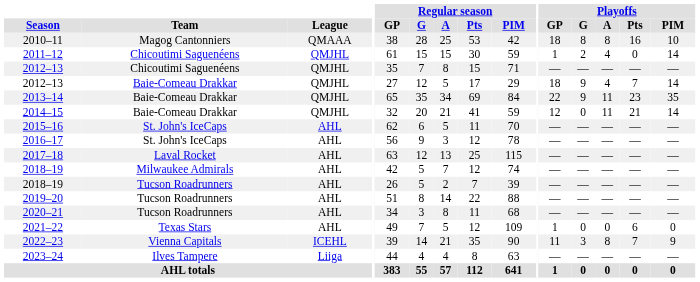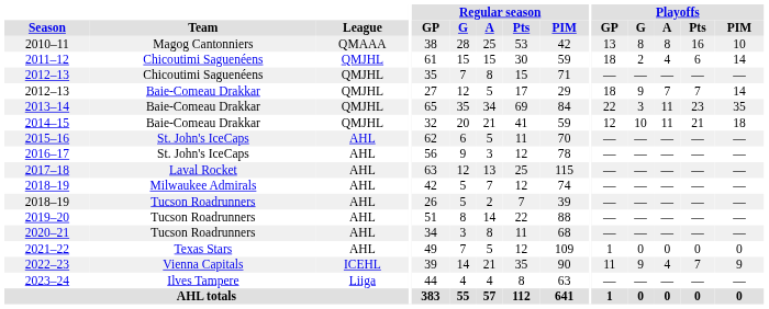2010–11 | Playoffs / GP: 18 -> 13
2011–12 | Playoffs / GP: 1 -> 18
2011–12 | Playoffs / Pts: 0 -> 6
2012–13 / Baie-Comeau Drakkar | Playoffs / A: 4 -> 7
2013–14 | Playoffs / G: 9 -> 3
2014–15 | Playoffs / G: 0 -> 10
2014–15 | Playoffs / PIM: 14 -> 18
2021–22 | Playoffs / Pts: 6 -> 0
2022–23 | Playoffs / G: 3 -> 9
2022–23 | Playoffs / A: 8 -> 4
